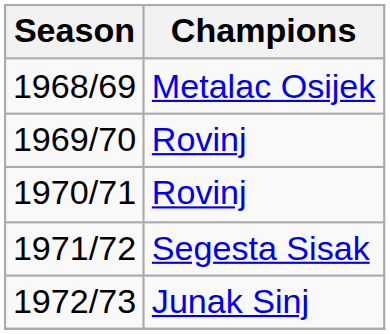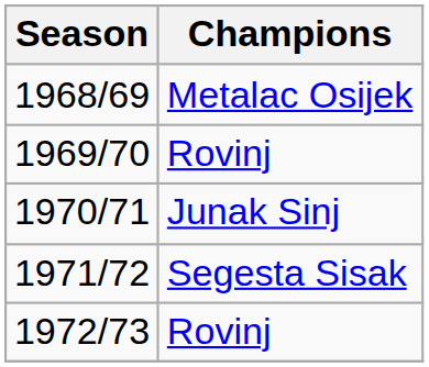1970/71 | Champions: Rovinj -> Junak Sinj
1972/73 | Champions: Junak Sinj -> Rovinj
